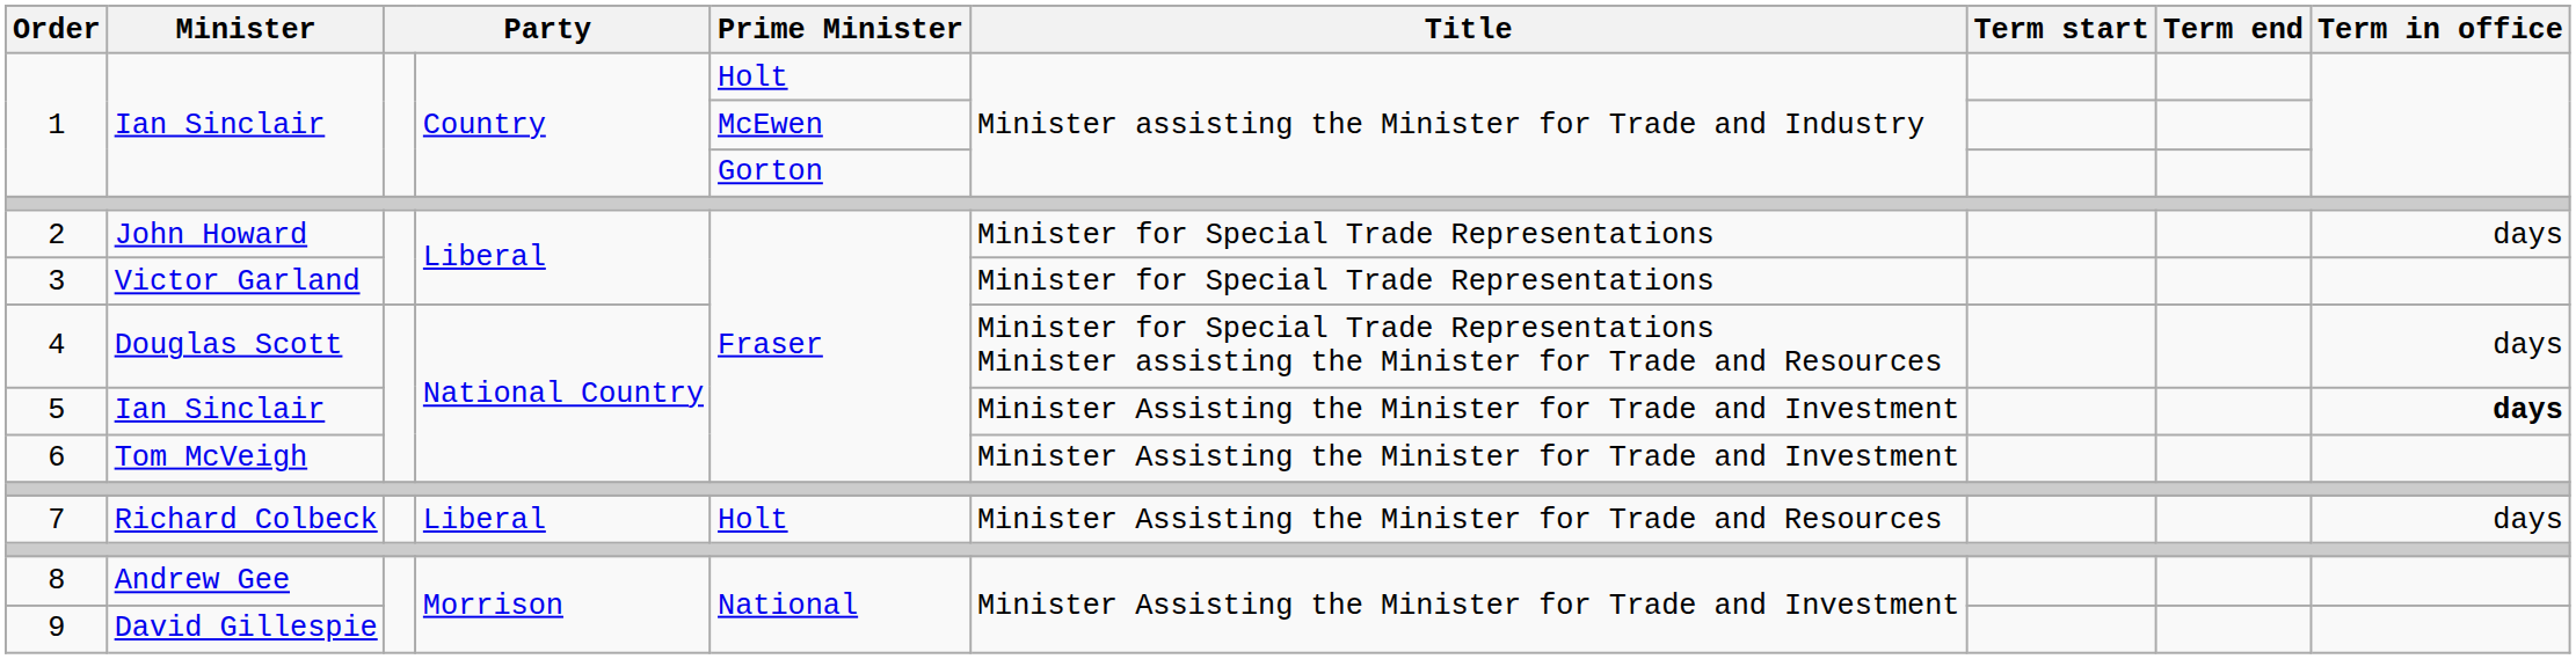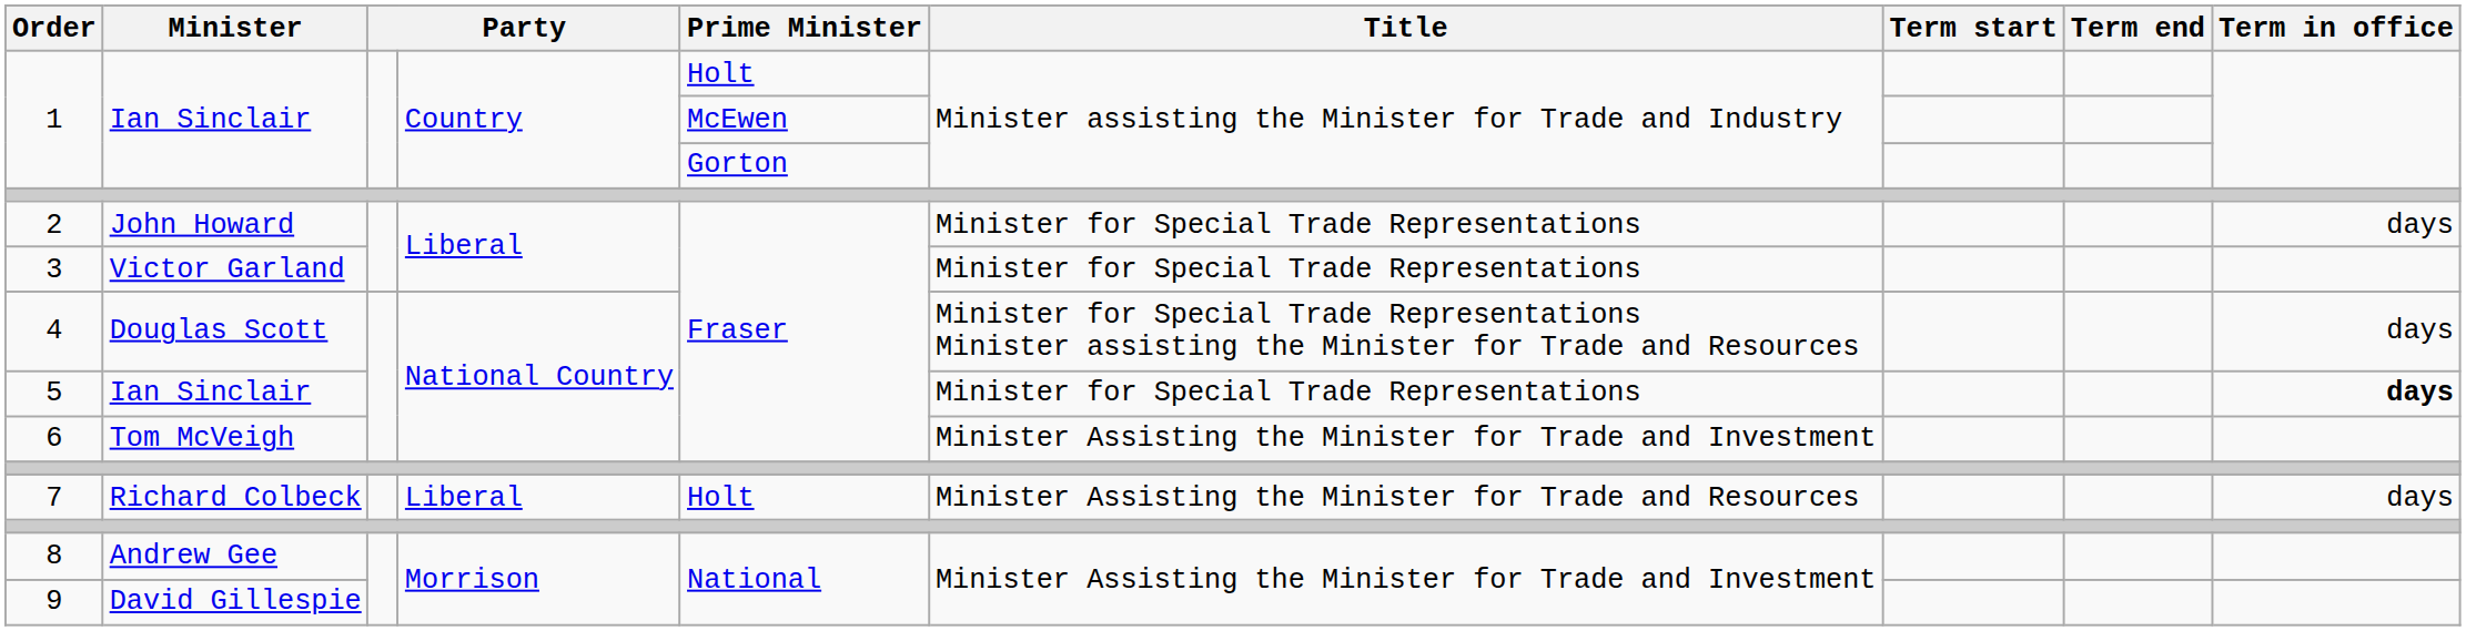5 | Title: Minister Assisting the Minister for Trade and Investment -> Minister for Special Trade Representations
